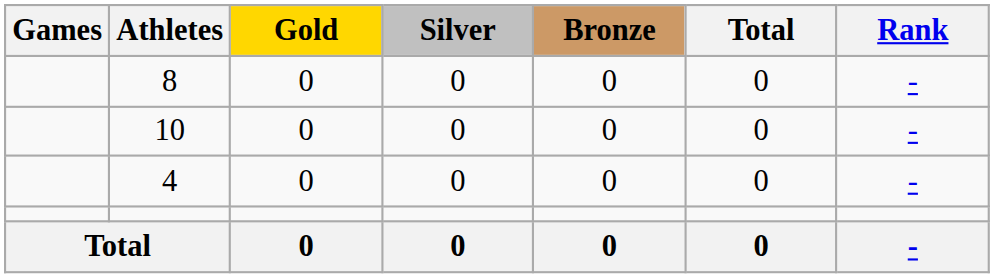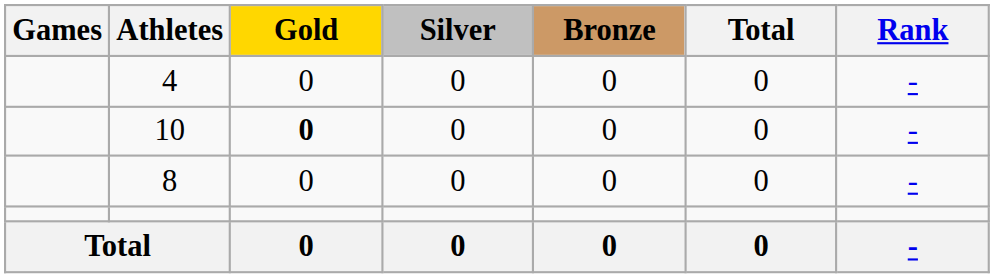rows swapped: 4 <-> 8
10 | Gold: normal -> bold
